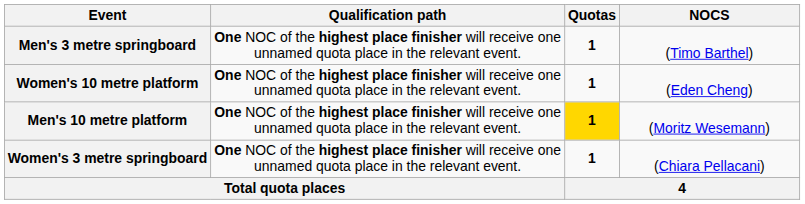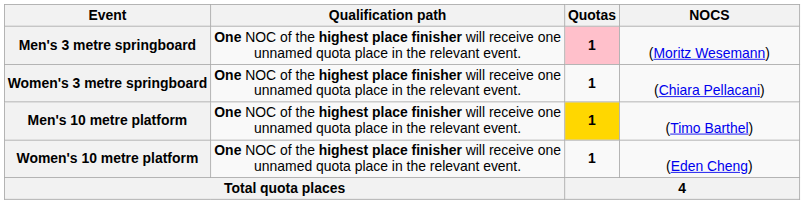Men's 3 metre springboard | Quotas: no background -> pink background
Men's 3 metre springboard | NOCS: (Timo Barthel) -> (Moritz Wesemann)
rows swapped: Women's 3 metre springboard <-> Women's 10 metre platform
Men's 10 metre platform | NOCS: (Moritz Wesemann) -> (Timo Barthel)
